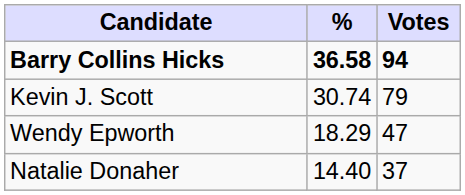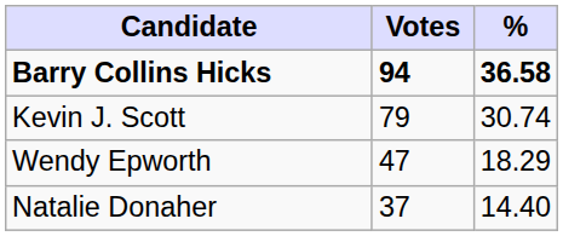columns swapped: Votes <-> %
